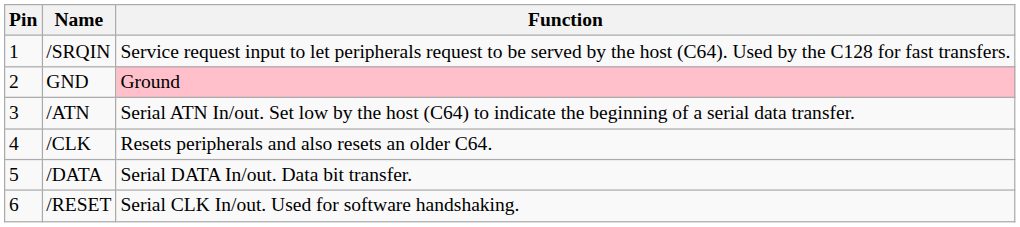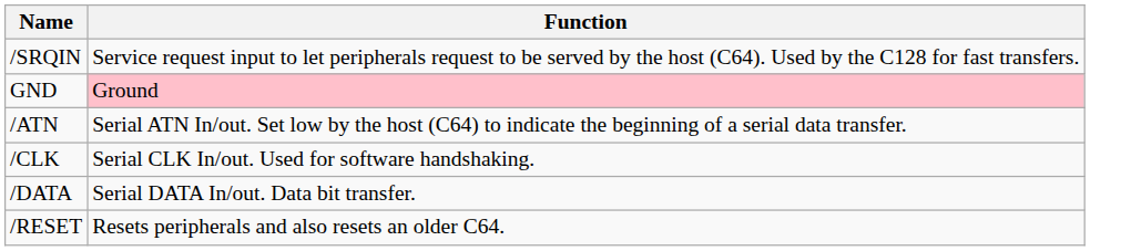- column: Pin | 1 | 2 | 3 | 4 | 5 | 6
/CLK | Function: Resets peripherals and also resets an older C64. -> Serial CLK In/out. Used for software handshaking.
/RESET | Function: Serial CLK In/out. Used for software handshaking. -> Resets peripherals and also resets an older C64.
